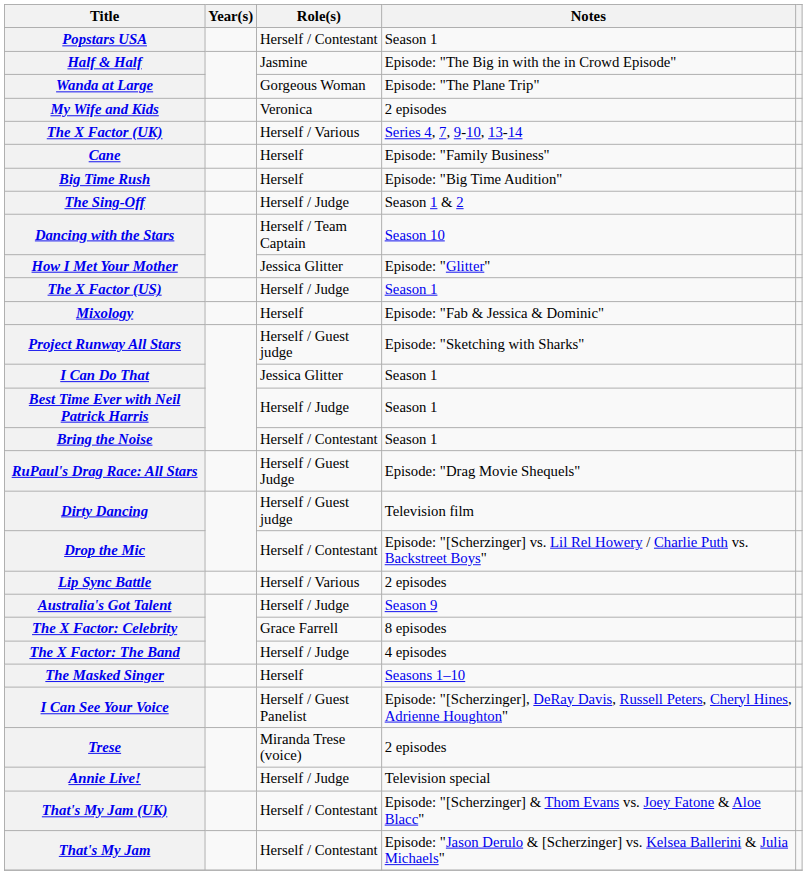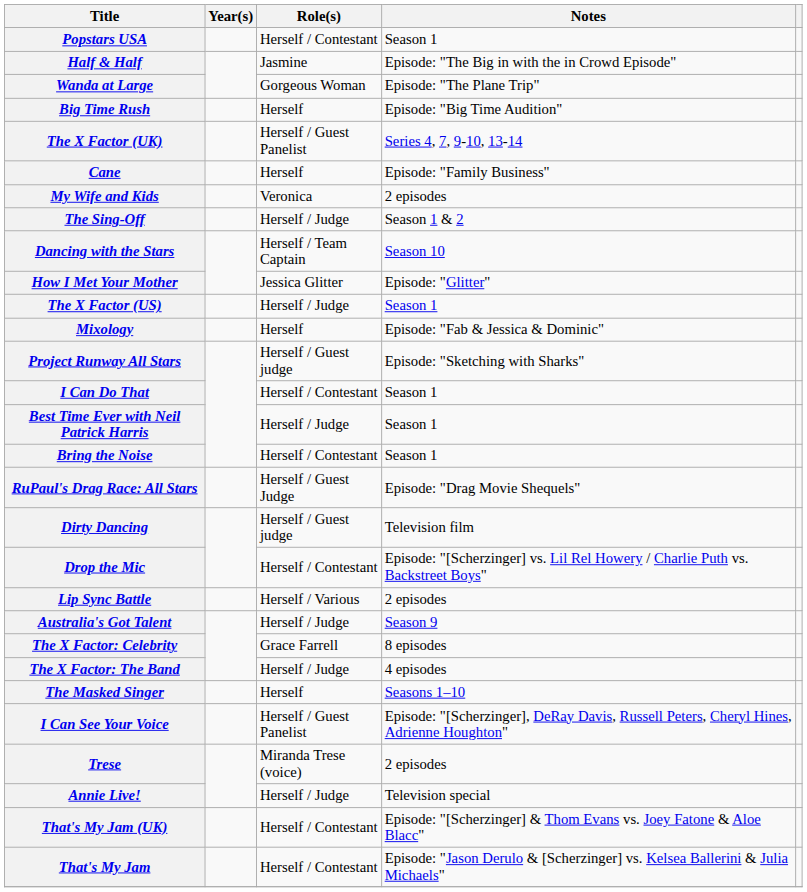rows swapped: My Wife and Kids <-> Big Time Rush
The X Factor (UK) | Role(s): Herself / Various -> Herself / Guest Panelist
I Can Do That | Role(s): Jessica Glitter -> Herself / Contestant
